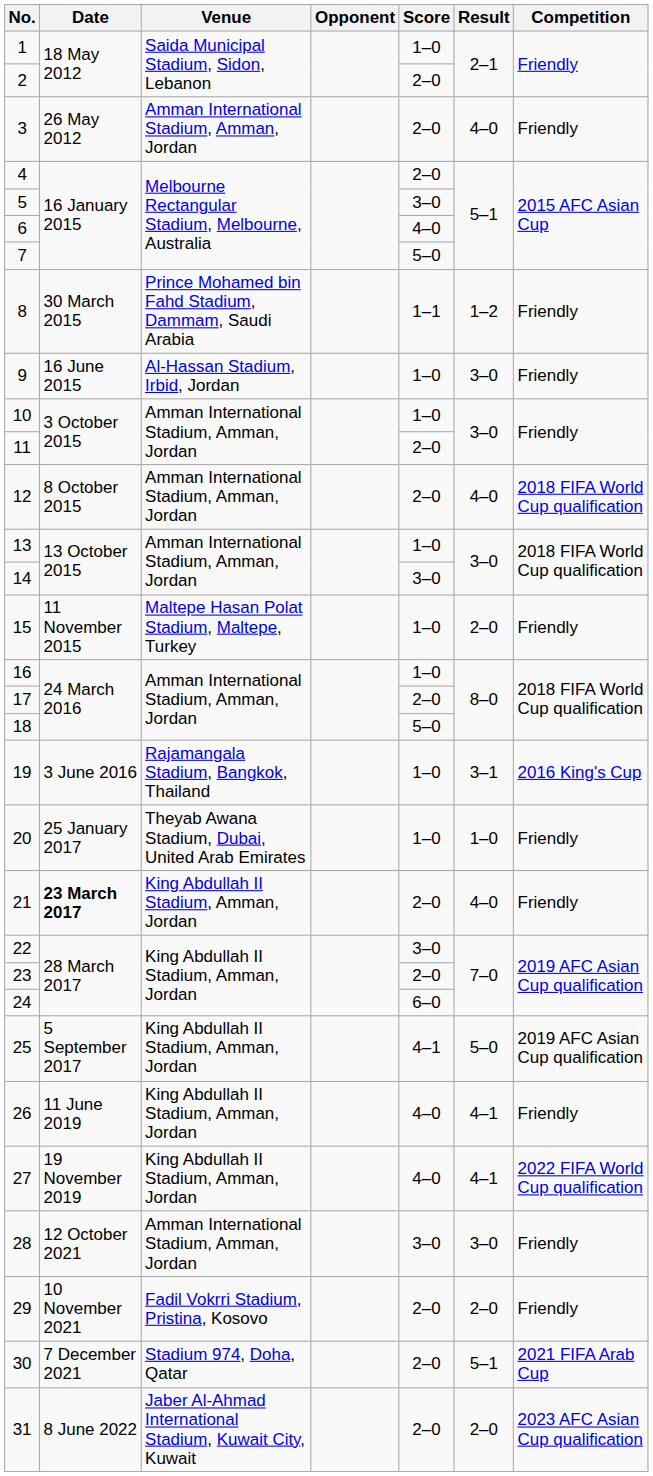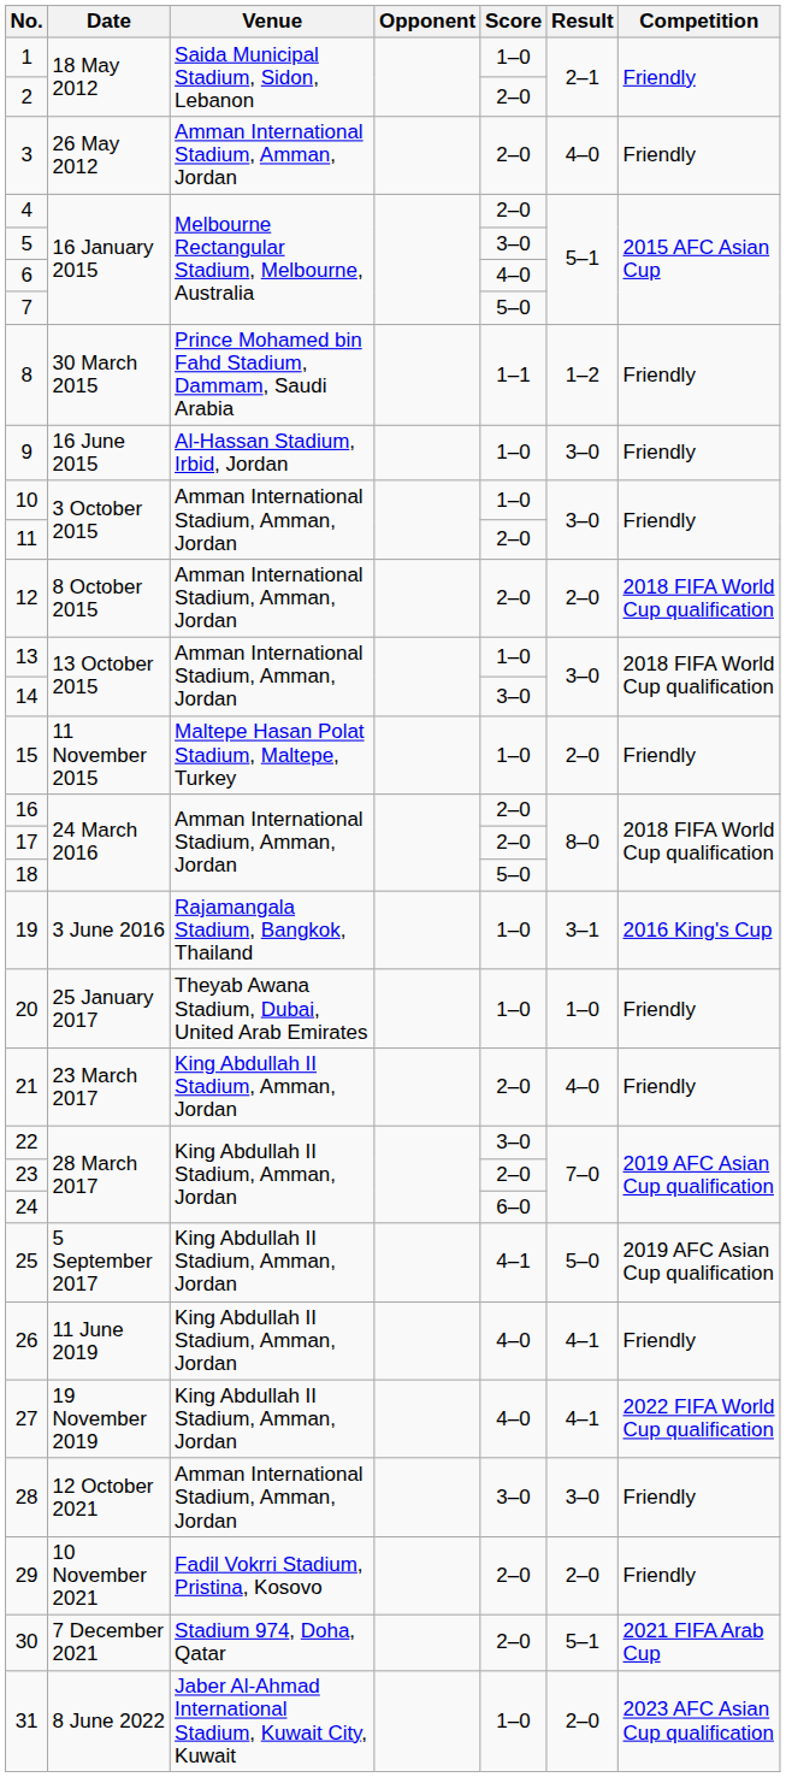12 | Result: 4–0 -> 2–0
16 | Score: 1–0 -> 2–0
21 | Date: bold -> normal
31 | Score: 2–0 -> 1–0
